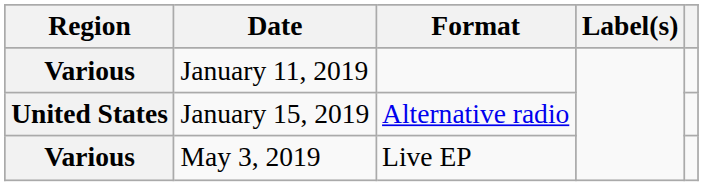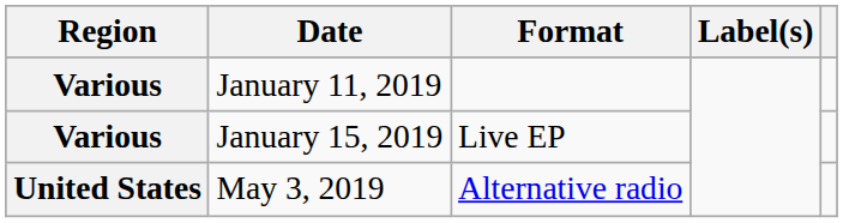January 15, 2019 | Region: United States -> Various
January 15, 2019 | Format: Alternative radio -> Live EP
May 3, 2019 | Region: Various -> United States
May 3, 2019 | Format: Live EP -> Alternative radio
